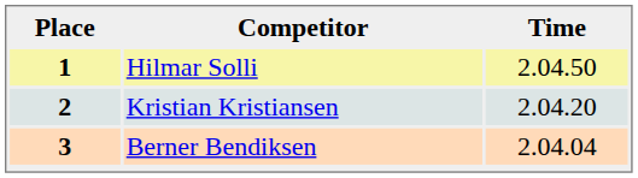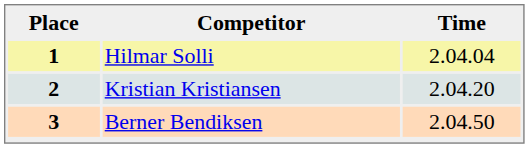1 | Time: 2.04.50 -> 2.04.04
3 | Time: 2.04.04 -> 2.04.50
